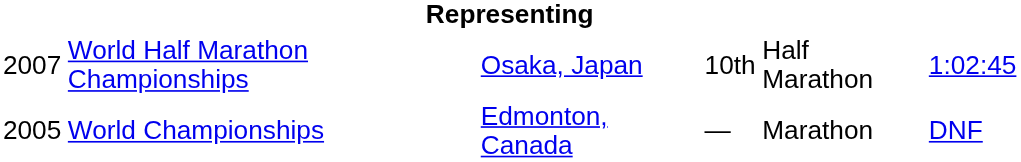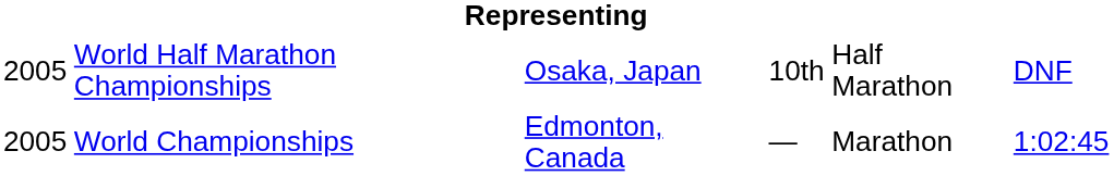World Half Marathon Championships | column 1: 2007 -> 2005
World Half Marathon Championships | column 6: 1:02:45 -> DNF
World Championships | column 6: DNF -> 1:02:45
